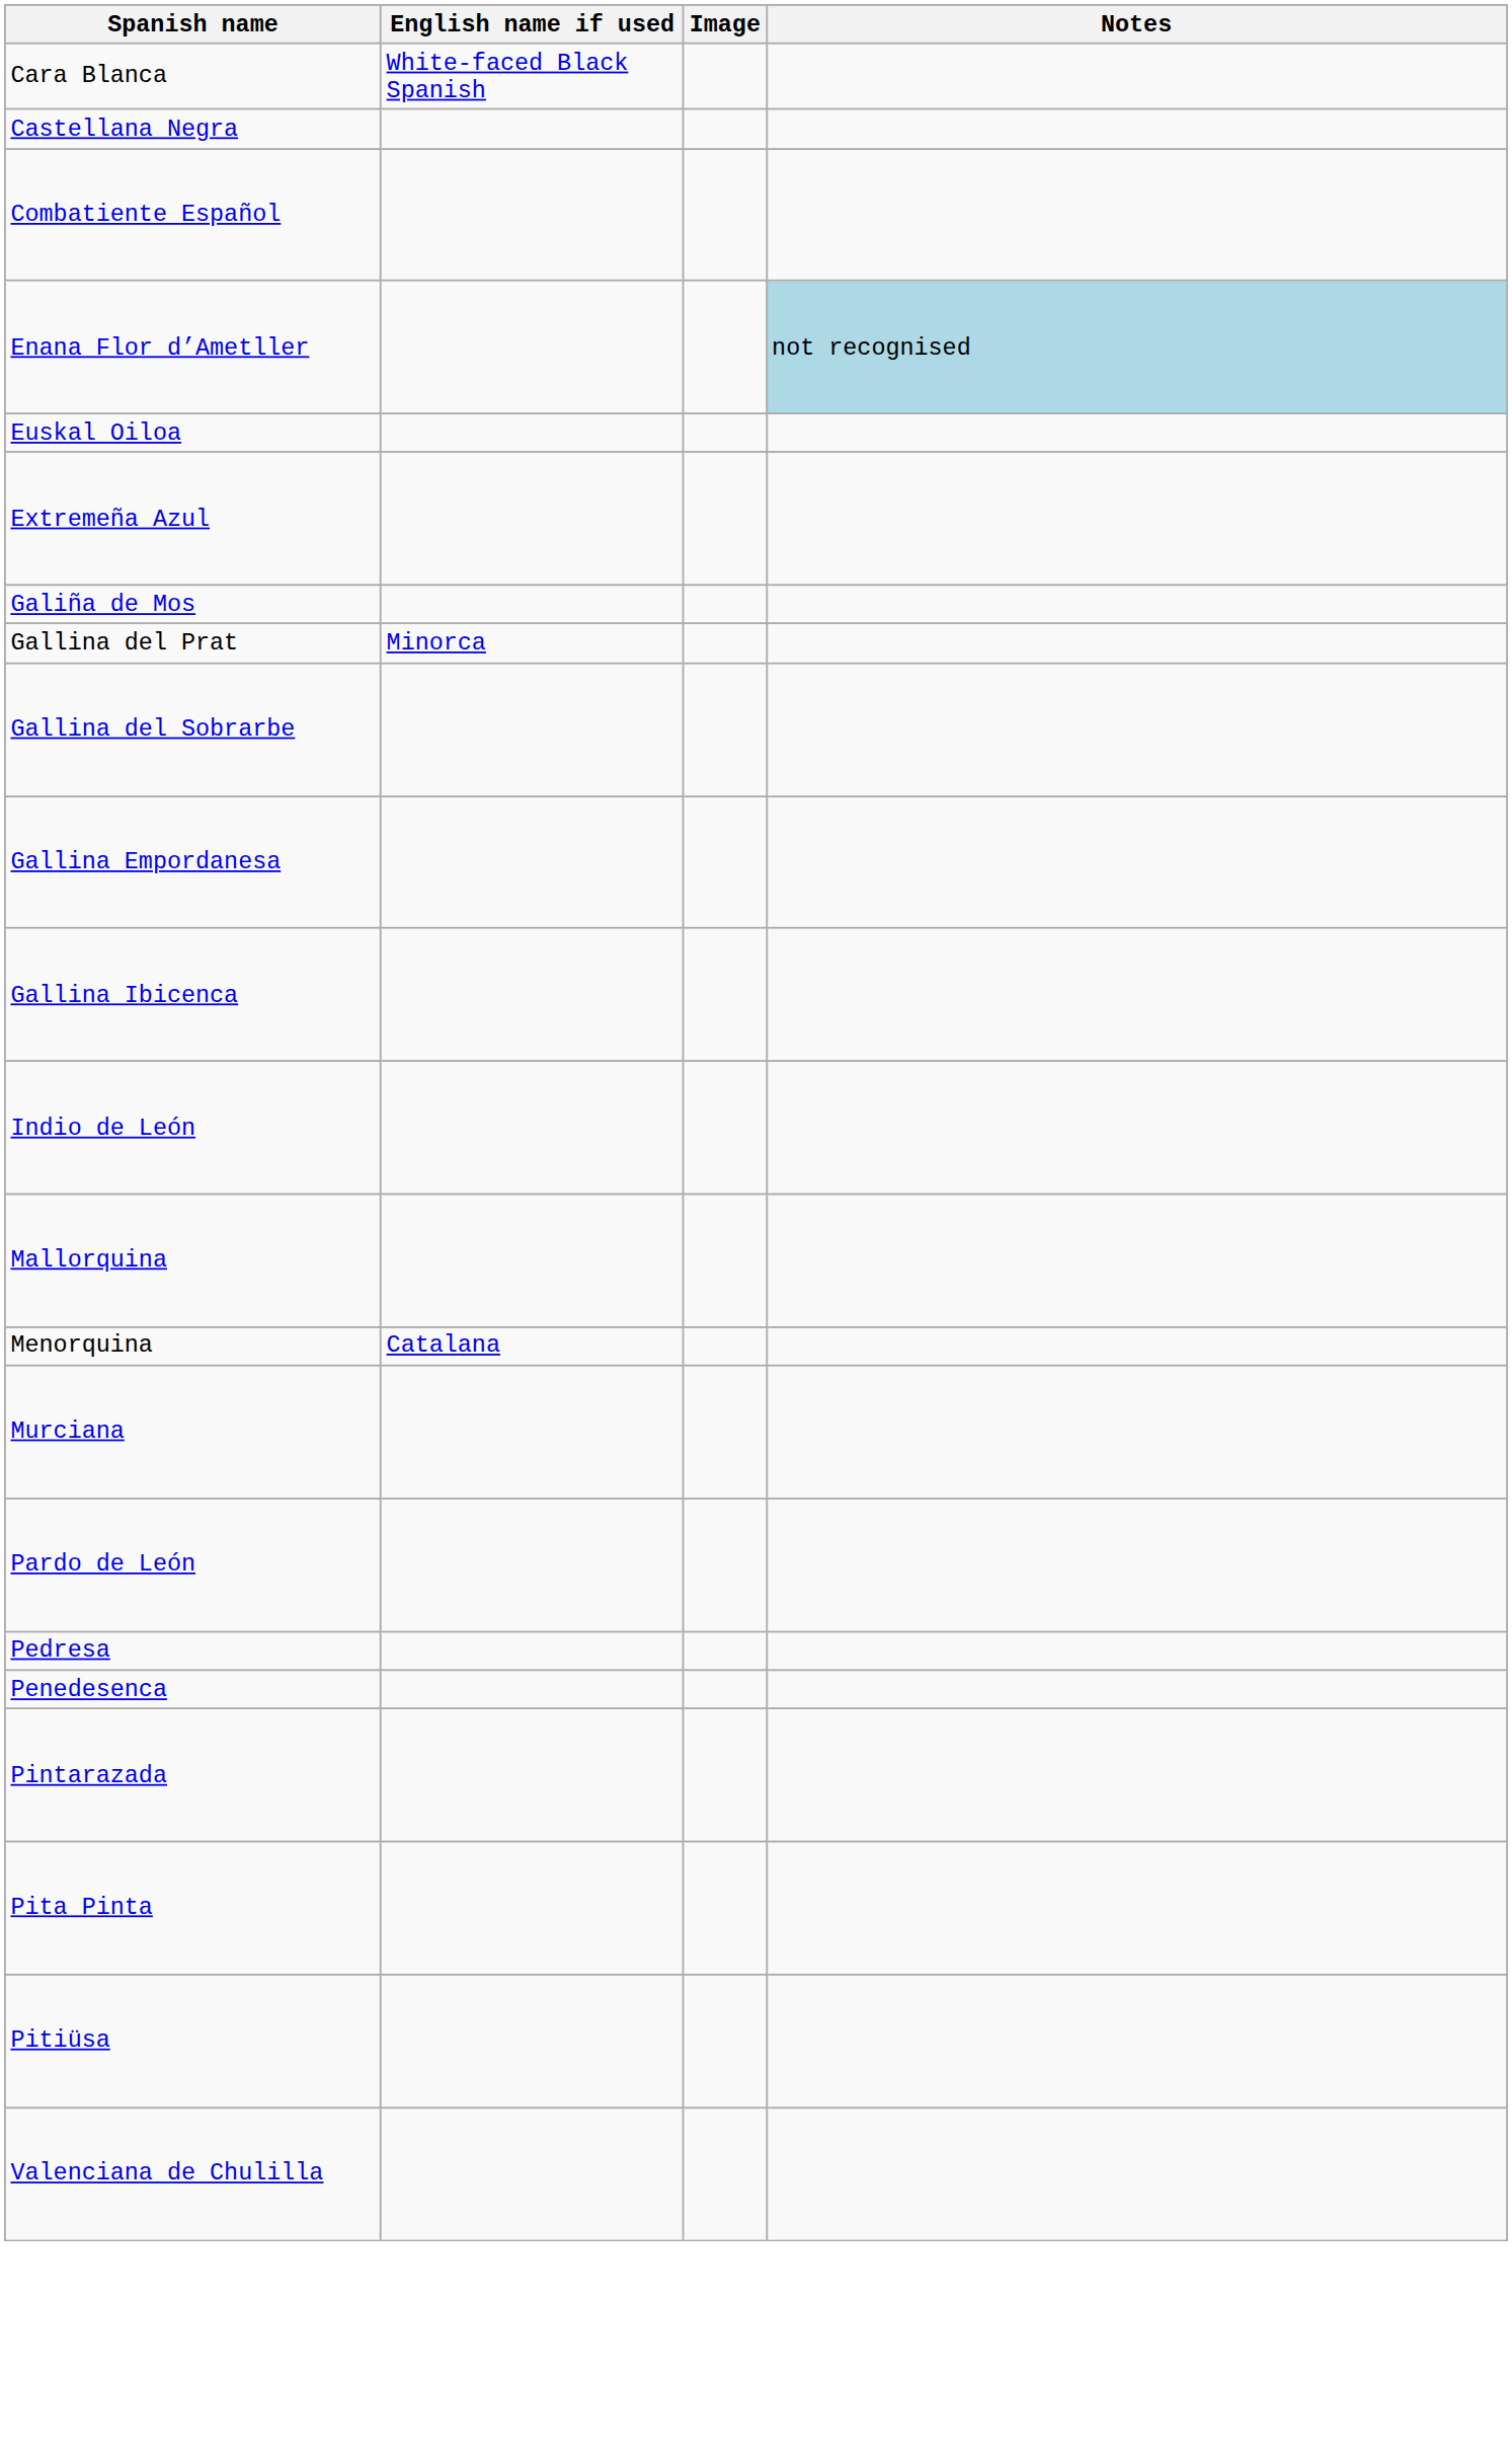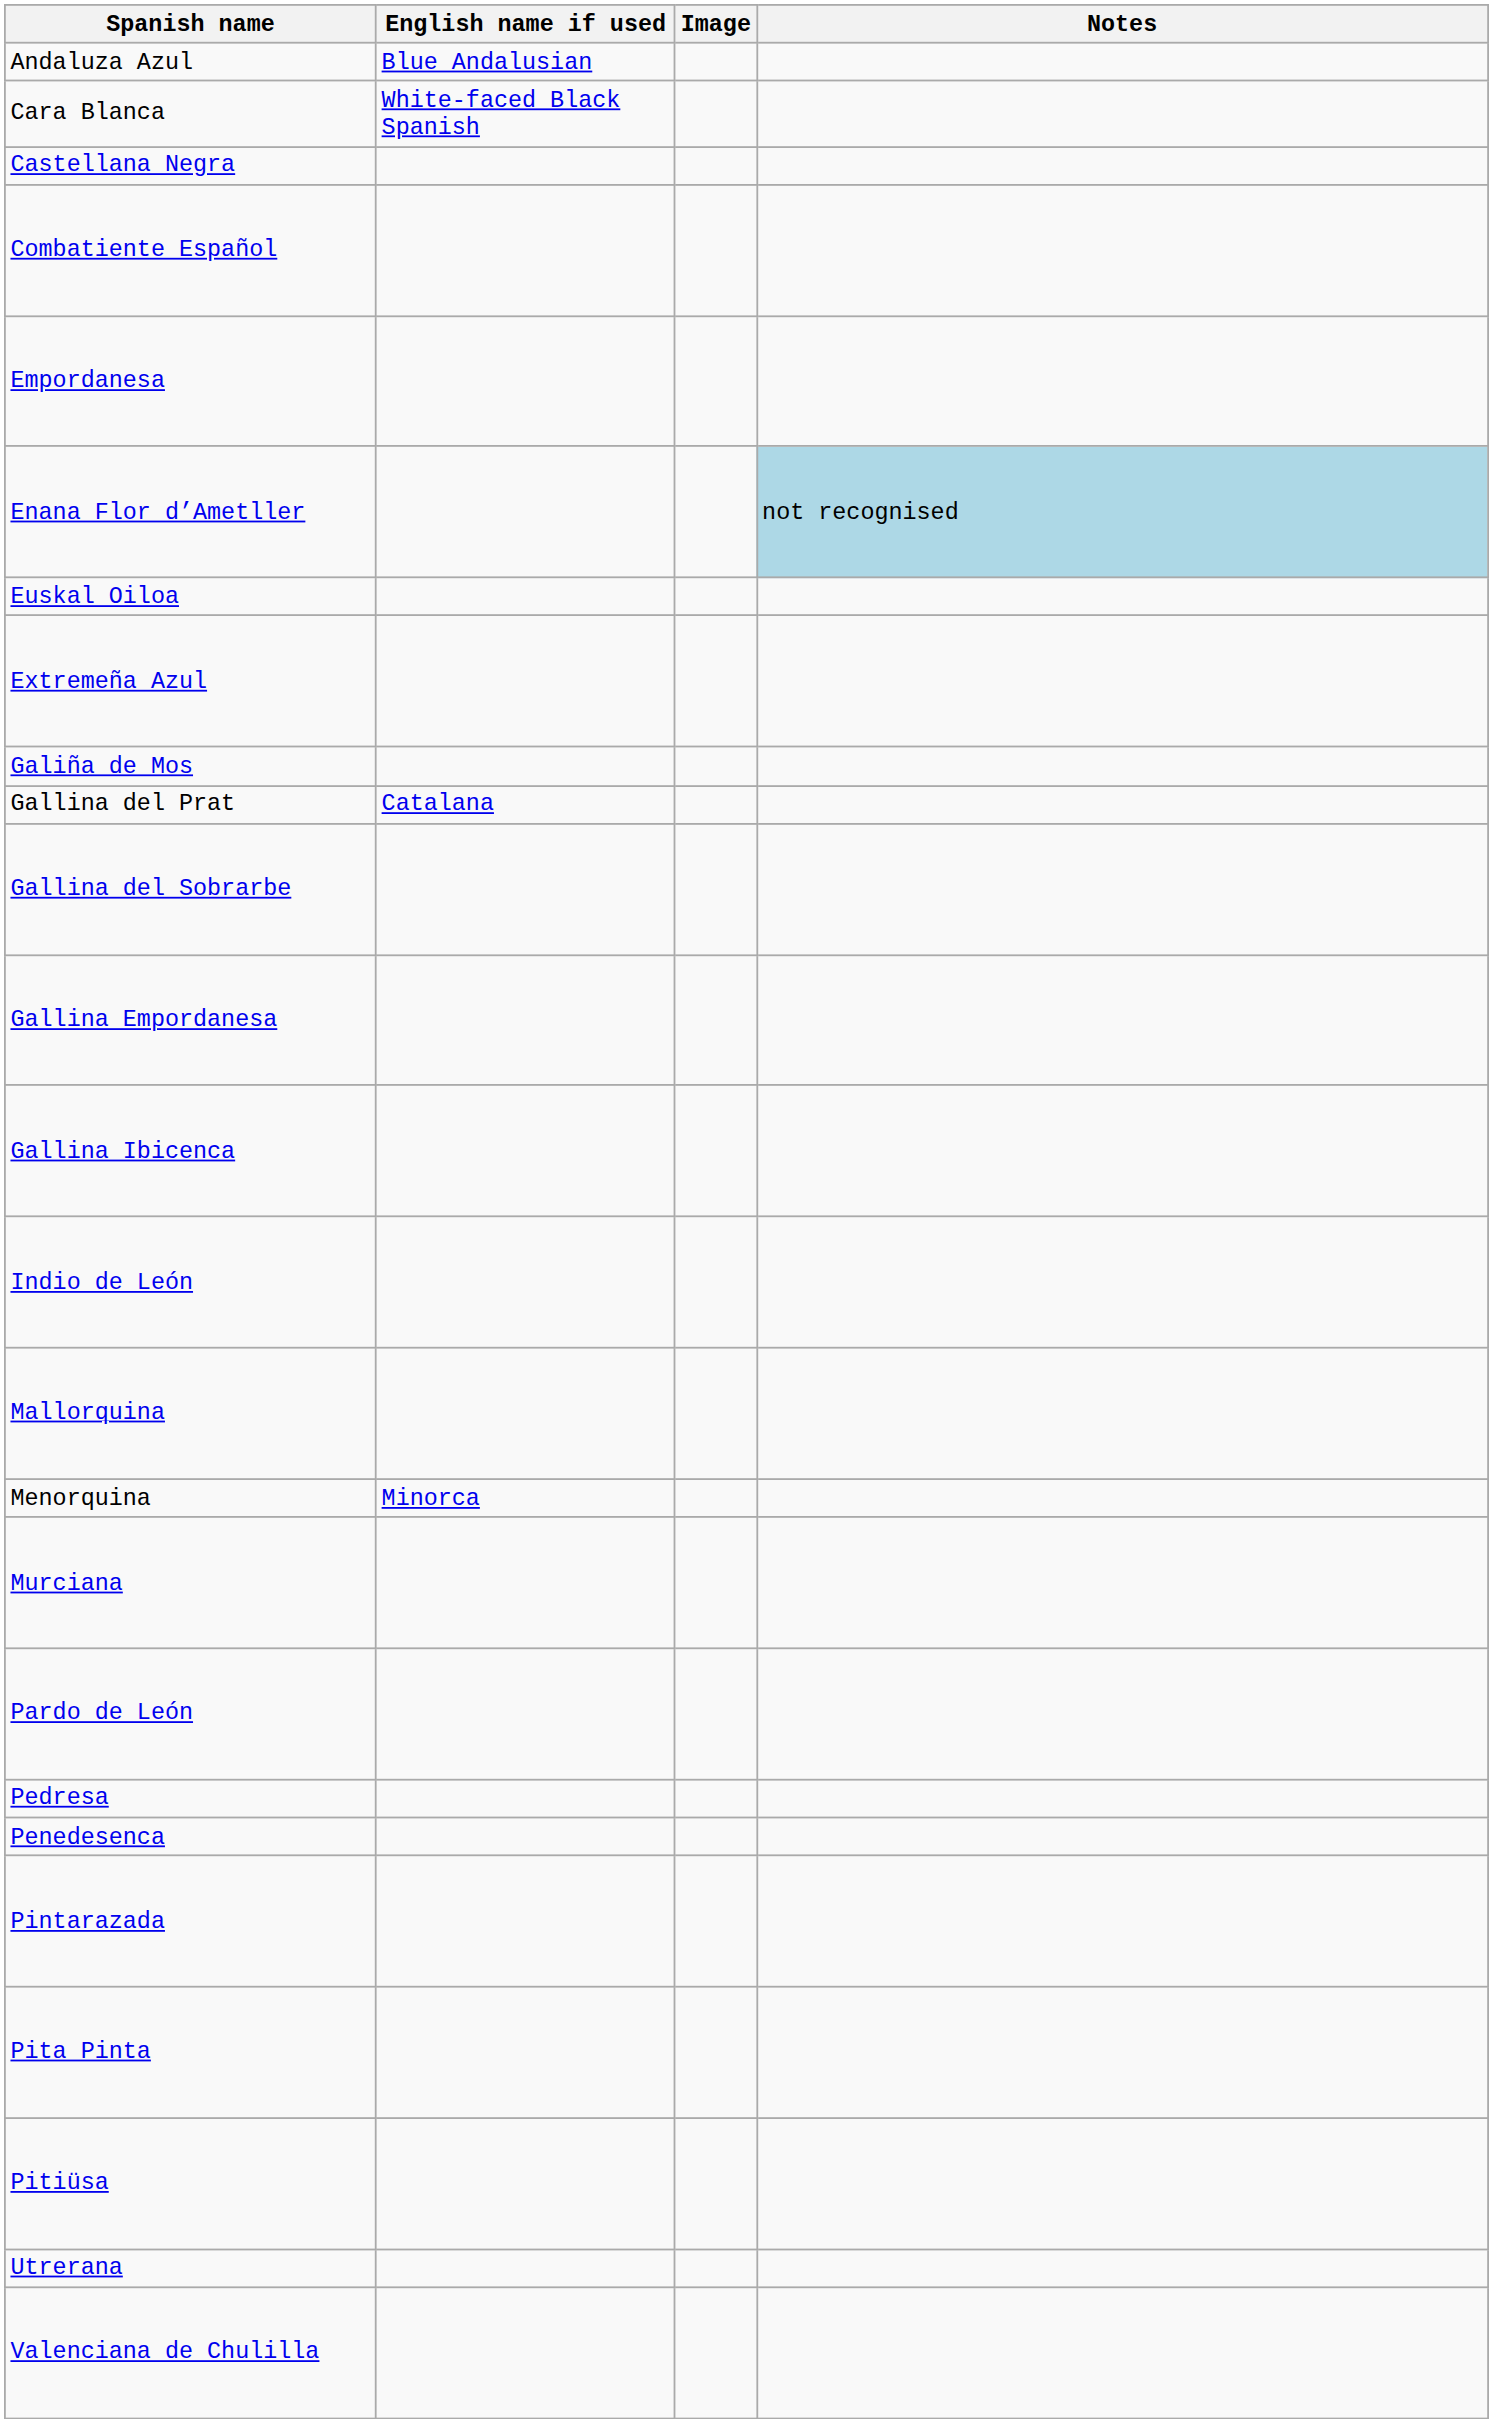+ row: Andaluza Azul | Blue Andalusian
+ row: Empordanesa
Gallina del Prat | English name if used: Minorca -> Catalana
Menorquina | English name if used: Catalana -> Minorca
+ row: Utrerana
